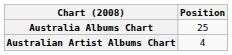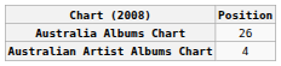Australia Albums Chart | Position: 25 -> 26
